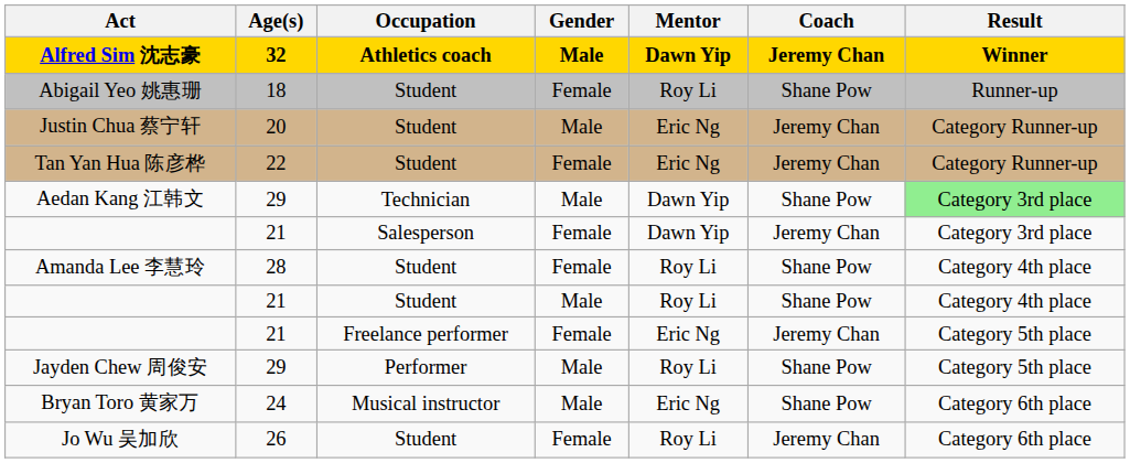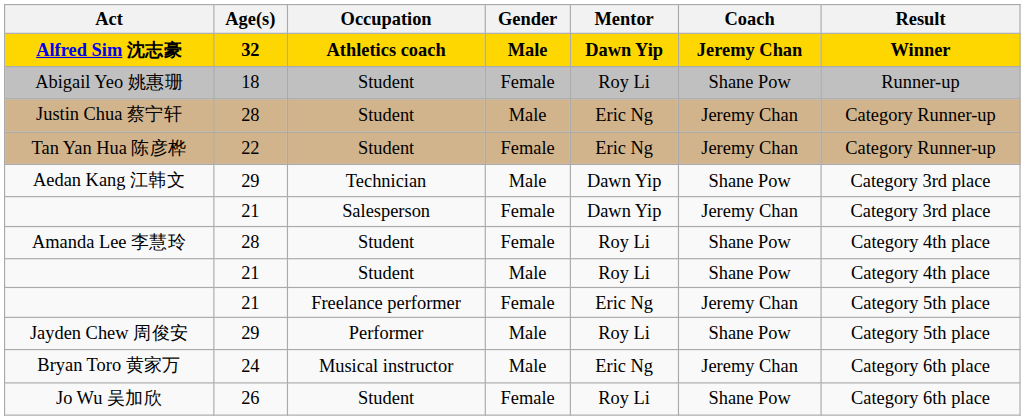Justin Chua 蔡宁轩 | Age(s): 20 -> 28
Aedan Kang 江韩文 | Result: lightgreen background -> no background
Bryan Toro 黄家万 | Coach: Shane Pow -> Jeremy Chan
Jo Wu 吴加欣 | Coach: Jeremy Chan -> Shane Pow
